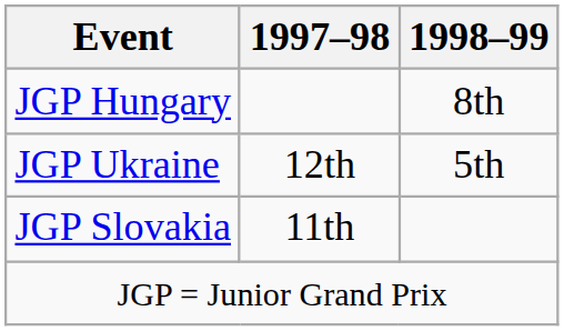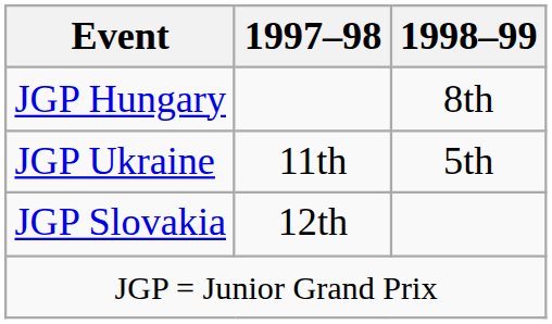JGP Ukraine | 1997–98: 12th -> 11th
JGP Slovakia | 1997–98: 11th -> 12th
